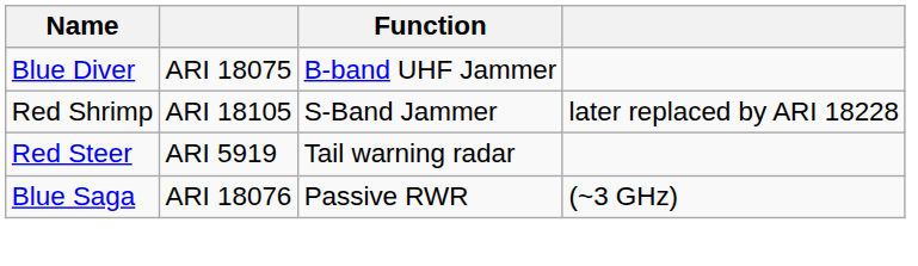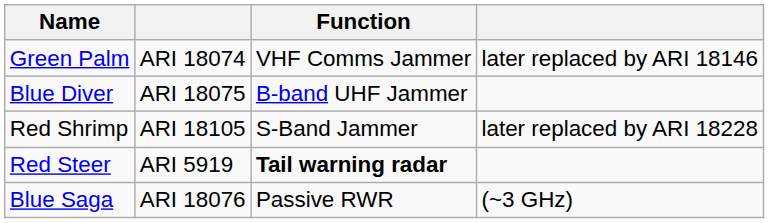+ row: Green Palm | ARI 18074 | VHF Comms Jammer | later replaced by ARI 18146
Red Steer | Function: normal -> bold
